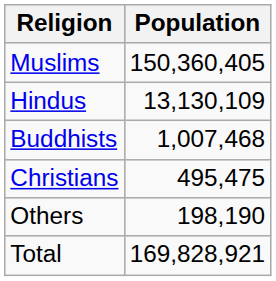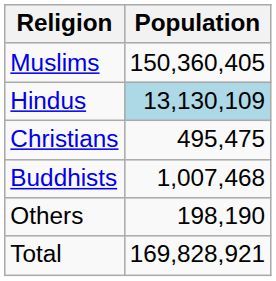Hindus | Population: no background -> lightblue background
rows swapped: Buddhists <-> Christians
